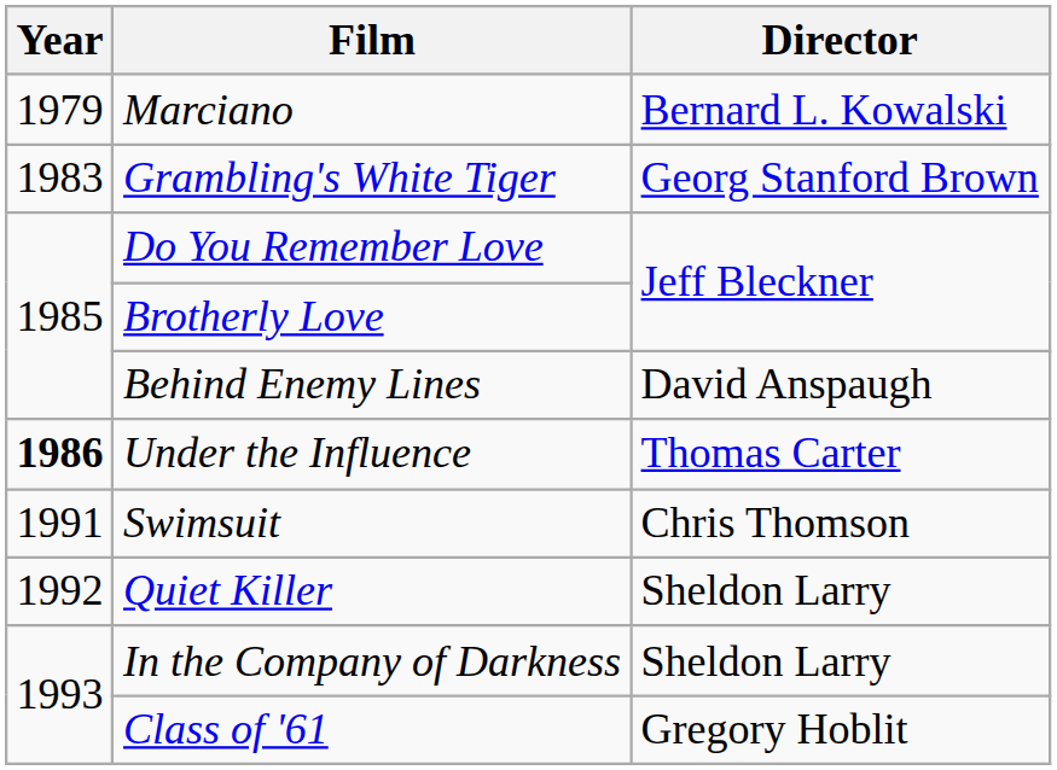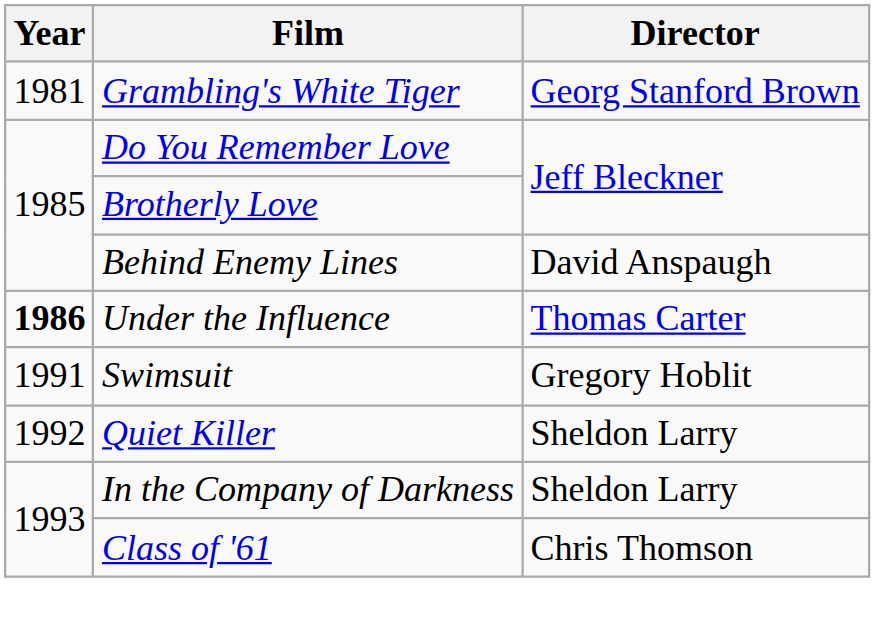- row: 1979 | Marciano | Bernard L. Kowalski
Grambling's White Tiger | Year: 1983 -> 1981
Swimsuit | Director: Chris Thomson -> Gregory Hoblit
Class of '61 | Director: Gregory Hoblit -> Chris Thomson
